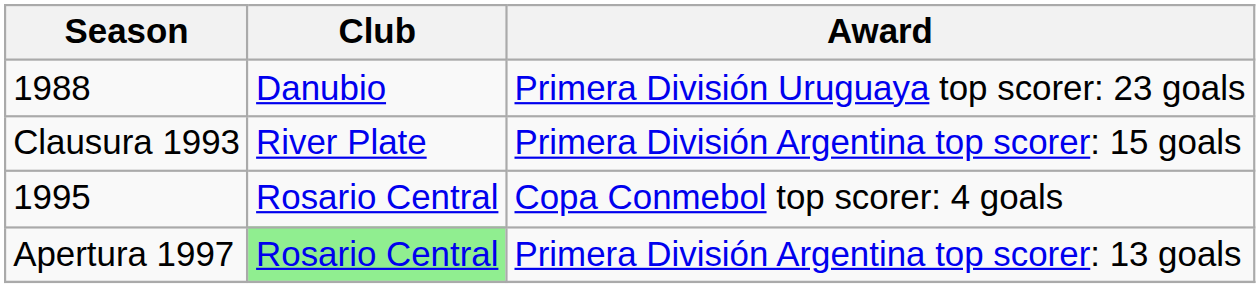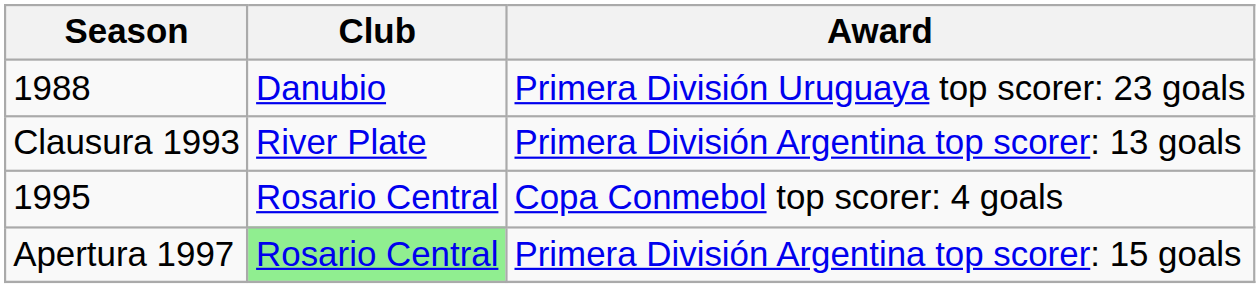Clausura 1993 | Award: Primera División Argentina top scorer: 15 goals -> Primera División Argentina top scorer: 13 goals
Apertura 1997 | Award: Primera División Argentina top scorer: 13 goals -> Primera División Argentina top scorer: 15 goals
